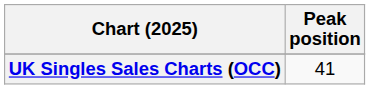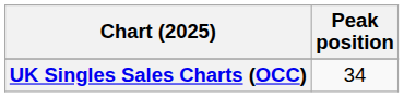UK Singles Sales Charts (OCC) | Peak position: 41 -> 34
